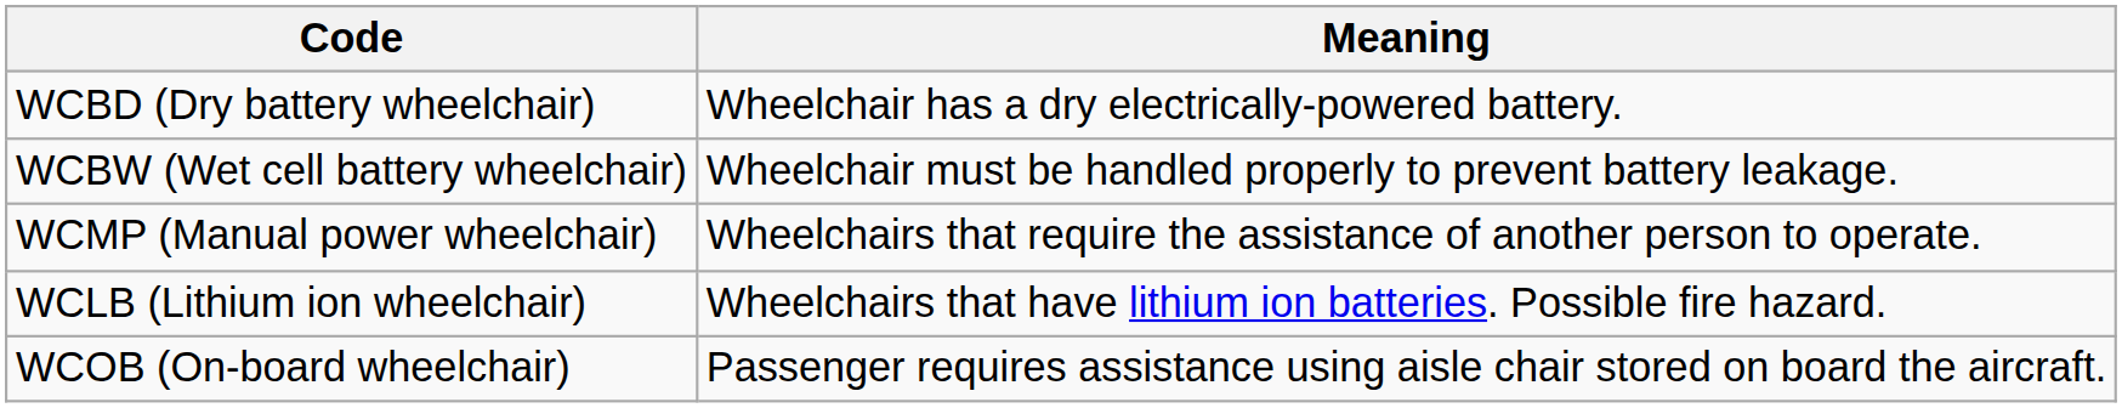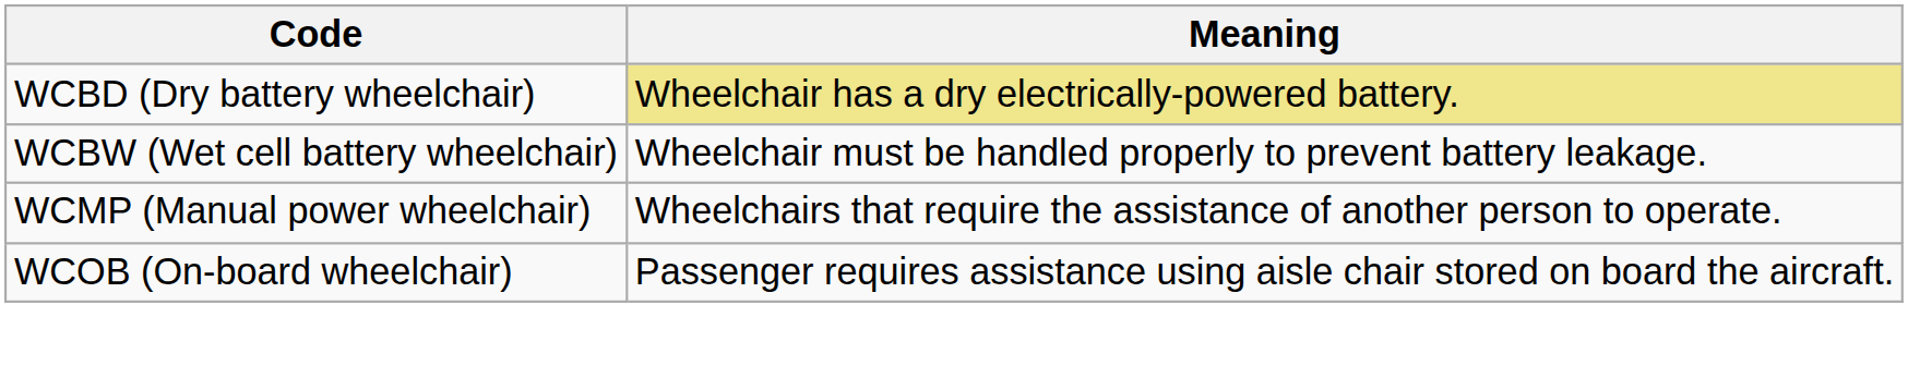WCBD (Dry battery wheelchair) | Meaning: no background -> khaki background
- row: WCLB (Lithium ion wheelchair) | Wheelchairs that have lithium ion batteries. Possible fire hazard.
